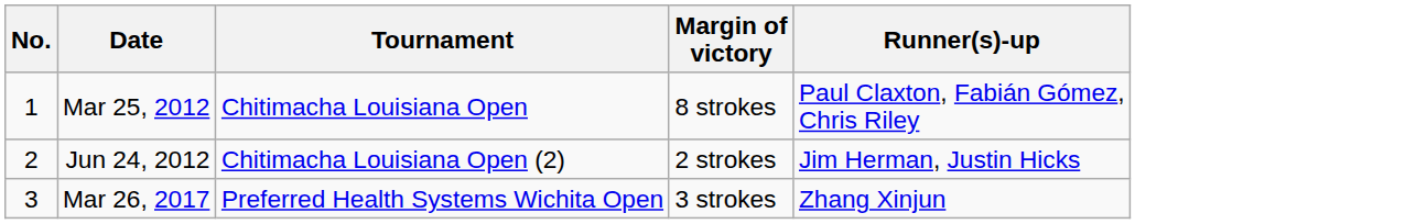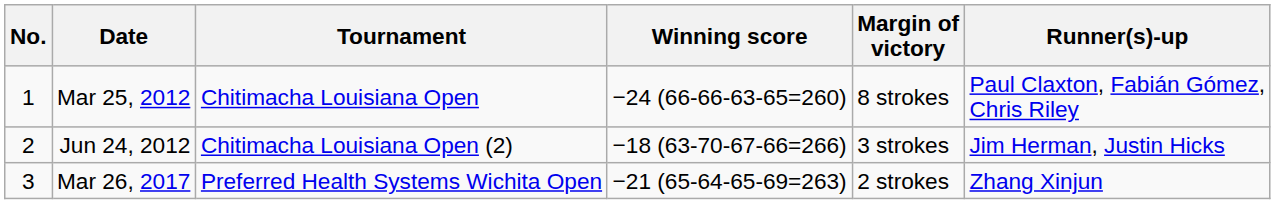+ column: Winning score | −24 (66-66-63-65=260) | −18 (63-70-67-66=266) | −21 (65-64-65-69=263)
Jun 24, 2012 | Margin of victory: 2 strokes -> 3 strokes
Mar 26, 2017 | Margin of victory: 3 strokes -> 2 strokes
